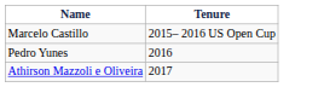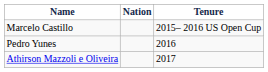+ column: Nation
